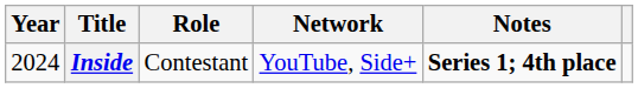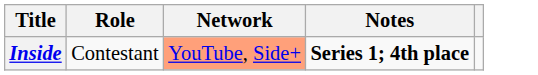- column: Year | 2024
Inside | Network: no background -> lightsalmon background
